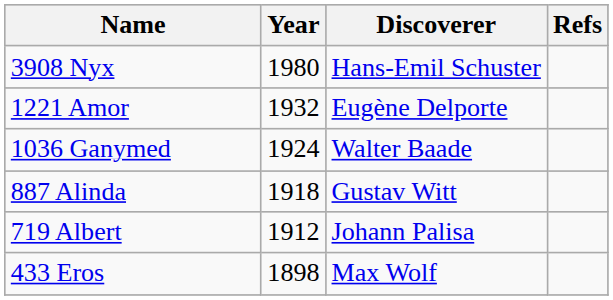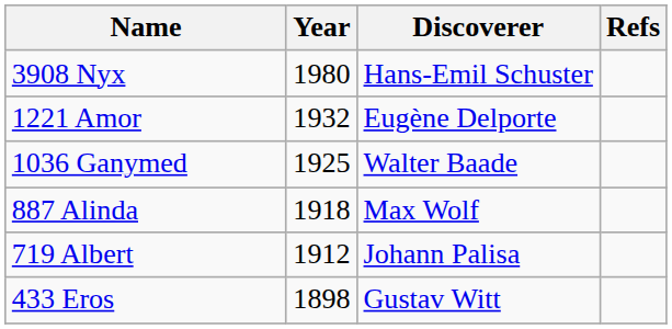1036 Ganymed | Year: 1924 -> 1925
887 Alinda | Discoverer: Gustav Witt -> Max Wolf
433 Eros | Discoverer: Max Wolf -> Gustav Witt
